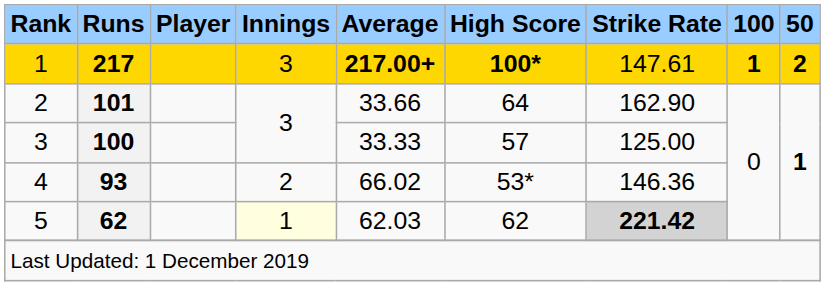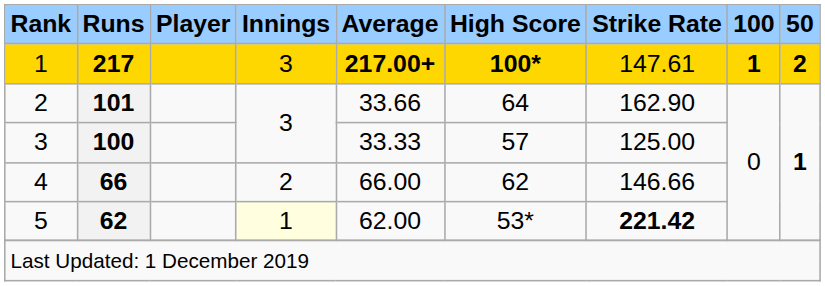4 | Runs: 93 -> 66
4 | Average: 66.02 -> 66.00
4 | High Score: 53* -> 62
4 | Strike Rate: 146.36 -> 146.66
5 | Average: 62.03 -> 62.00
5 | High Score: 62 -> 53*
5 | Strike Rate: lightgrey background -> no background
